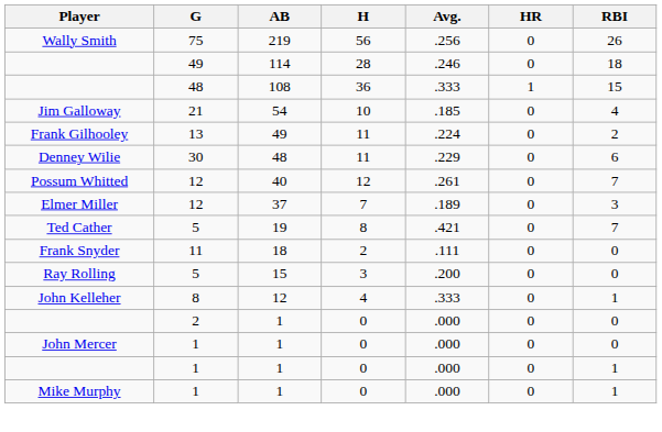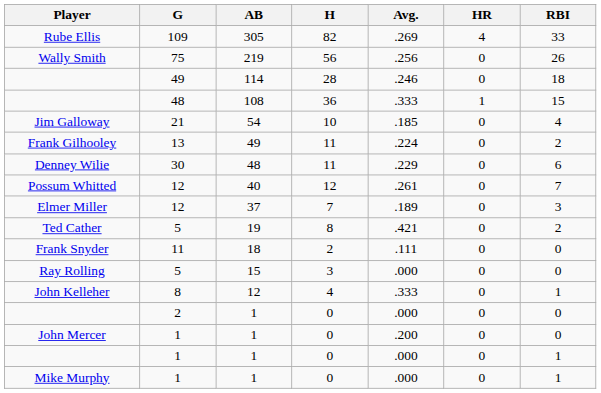+ row: Rube Ellis | 109 | 305 | 82 | .269 | 4 | 33
Ted Cather | RBI: 7 -> 2
Ray Rolling | Avg.: .200 -> .000
John Mercer | Avg.: .000 -> .200
